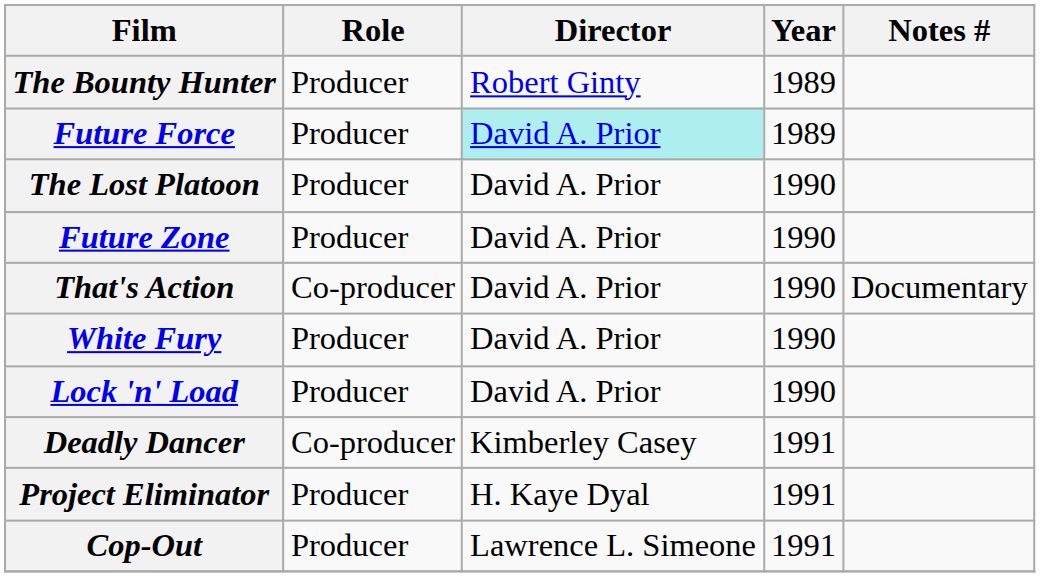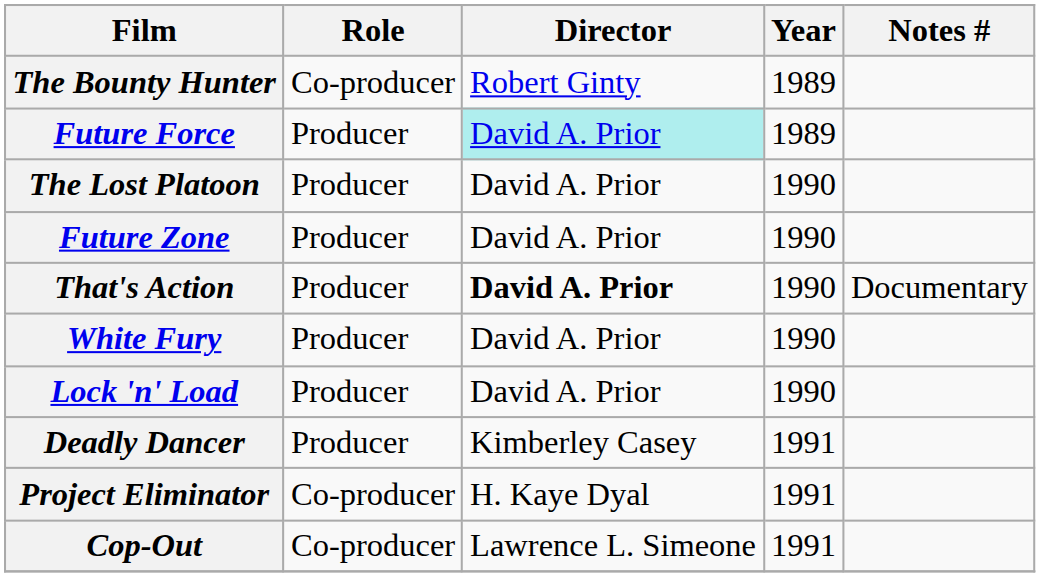The Bounty Hunter | Role: Producer -> Co-producer
That's Action | Role: Co-producer -> Producer
That's Action | Director: normal -> bold
Deadly Dancer | Role: Co-producer -> Producer
Project Eliminator | Role: Producer -> Co-producer
Cop-Out | Role: Producer -> Co-producer
